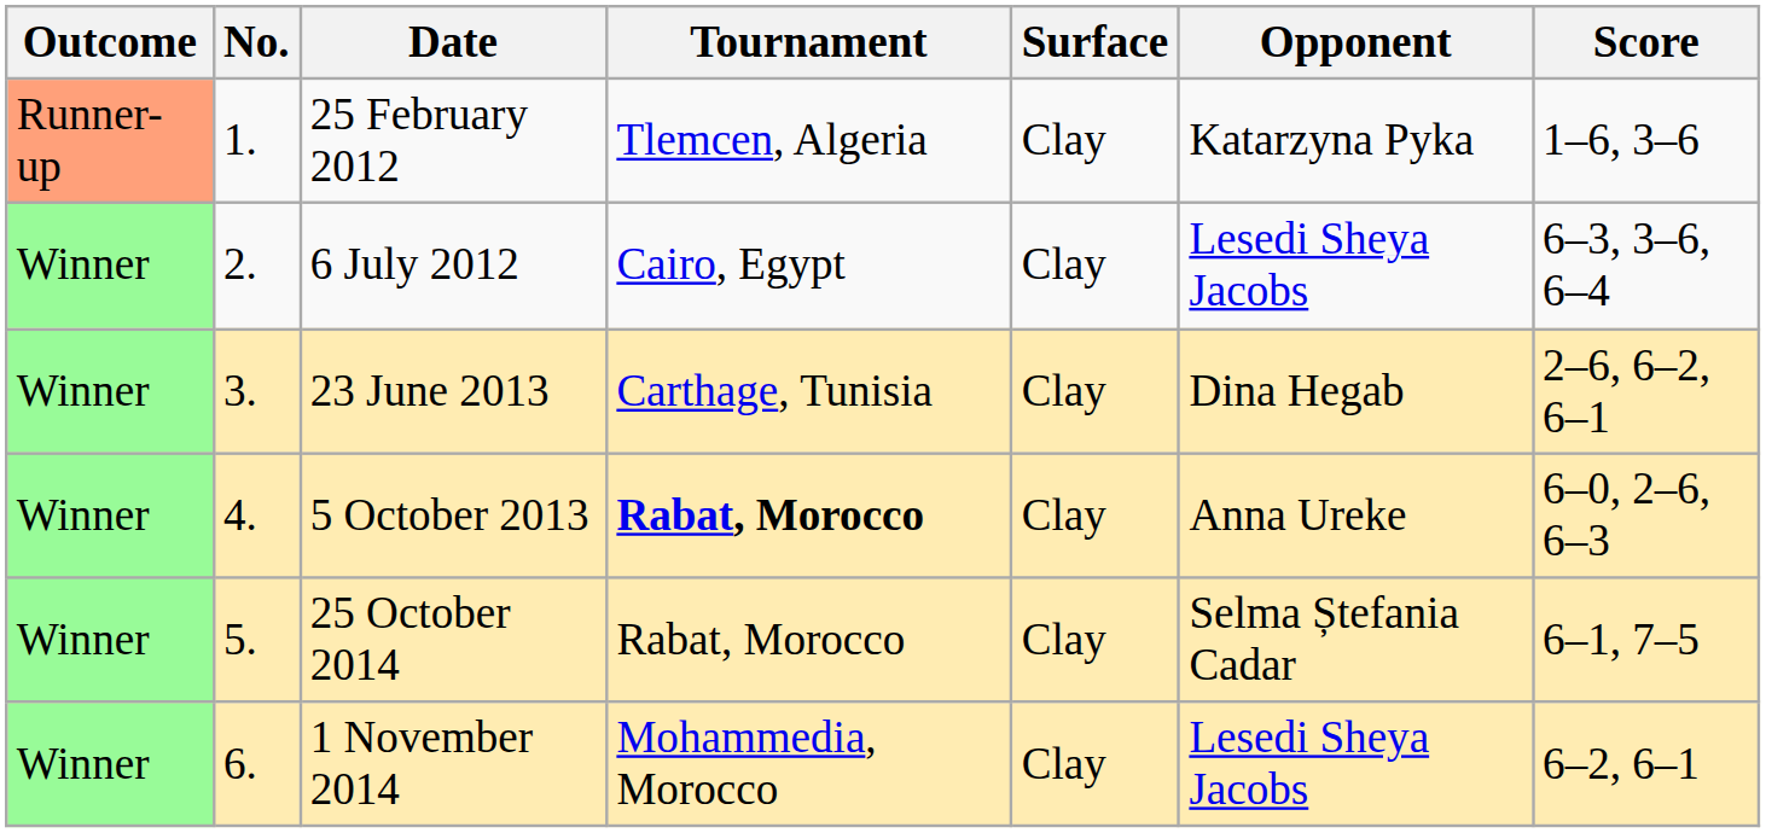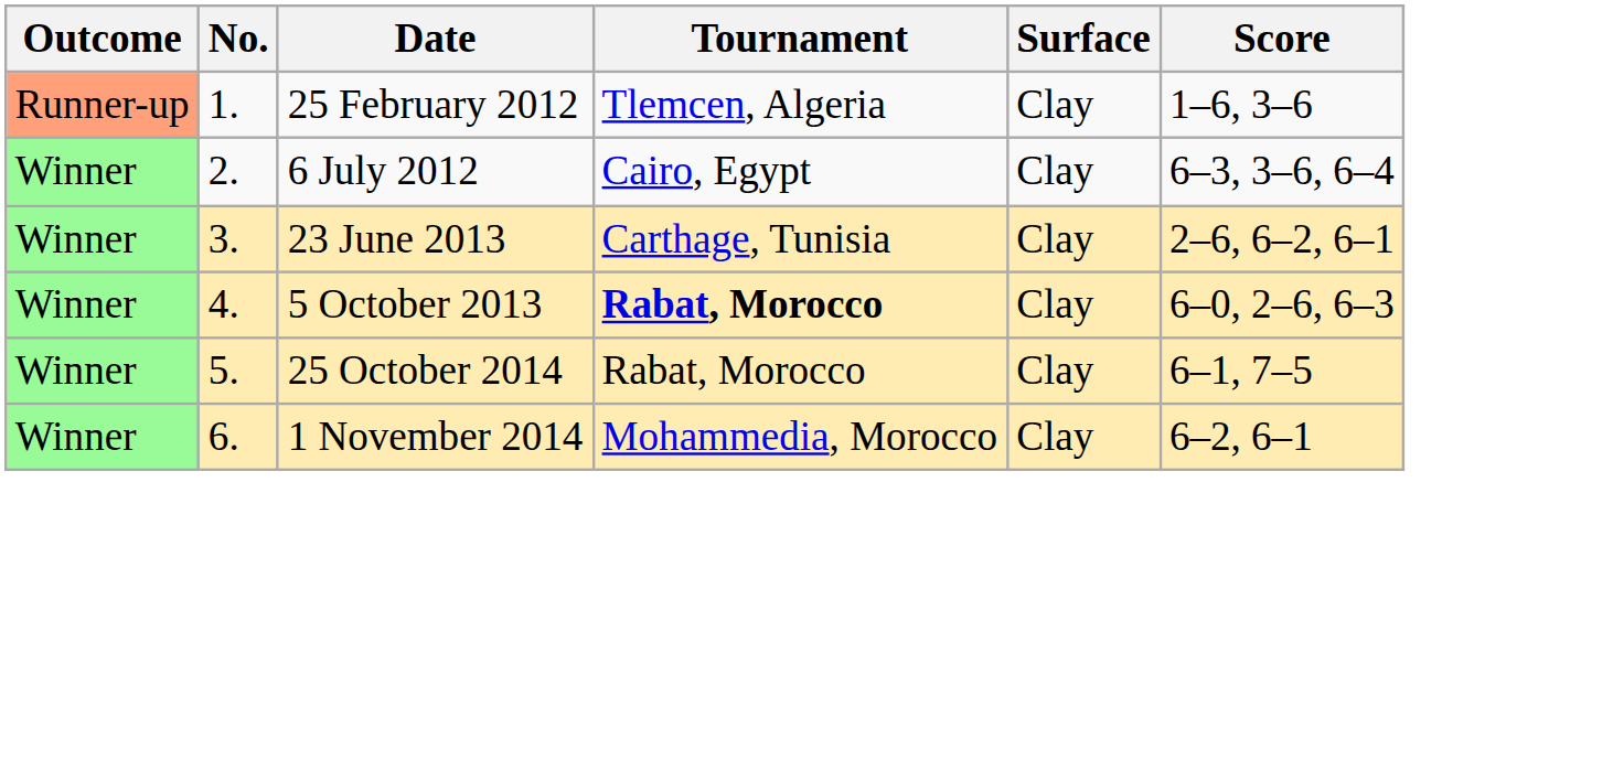- column: Opponent | Katarzyna Pyka | Lesedi Sheya Jacobs | Dina Hegab | Anna Ureke | Selma Ștefania Cadar | Lesedi Sheya Jacobs
